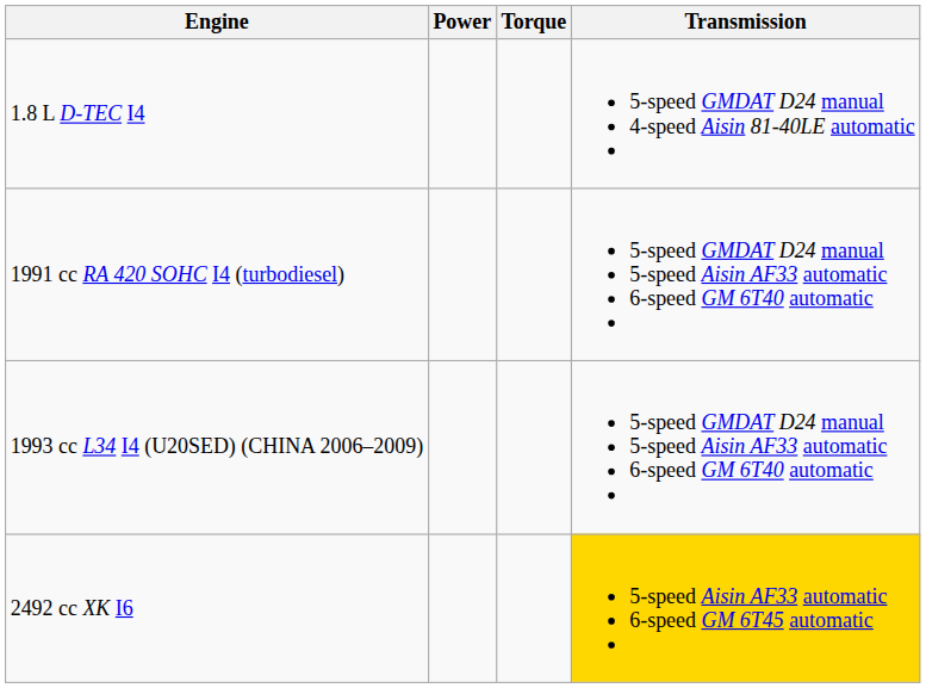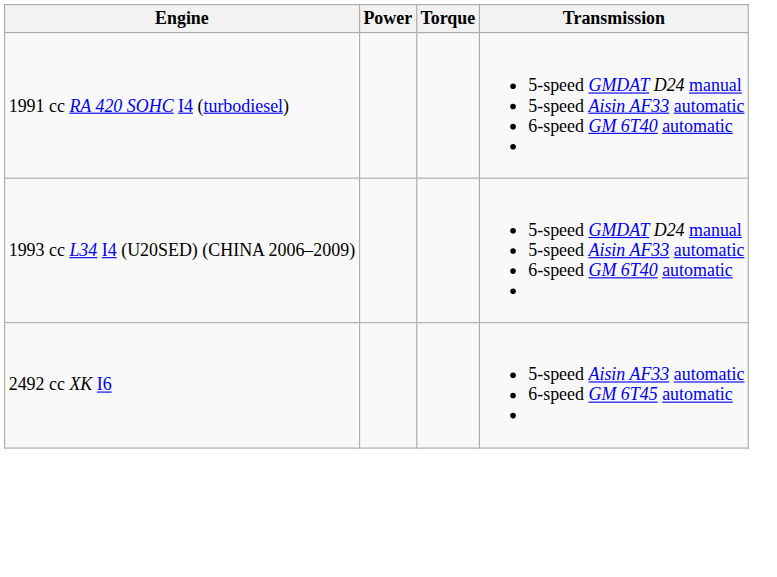- row: 1.8 L D-TEC I4 | 5-speed GMDAT D24 manual 4-speed Aisin 81-40LE automatic
2492 cc XK I6 | Transmission: gold background -> no background
